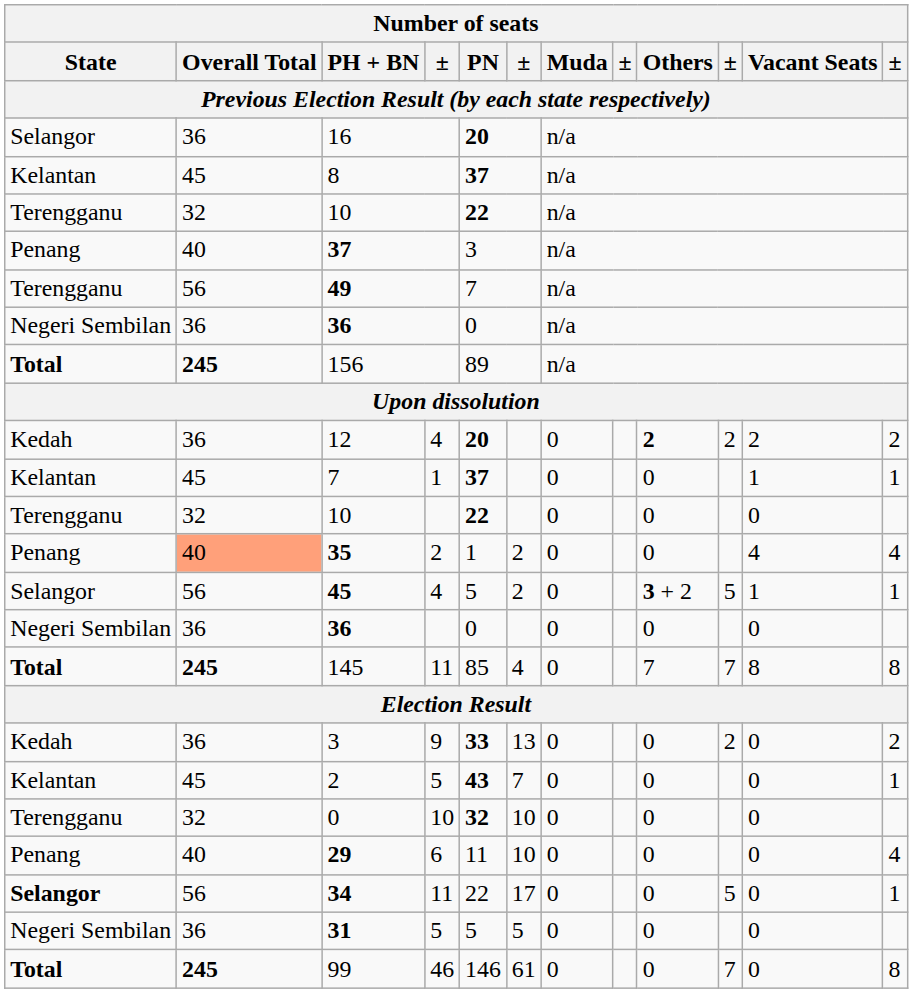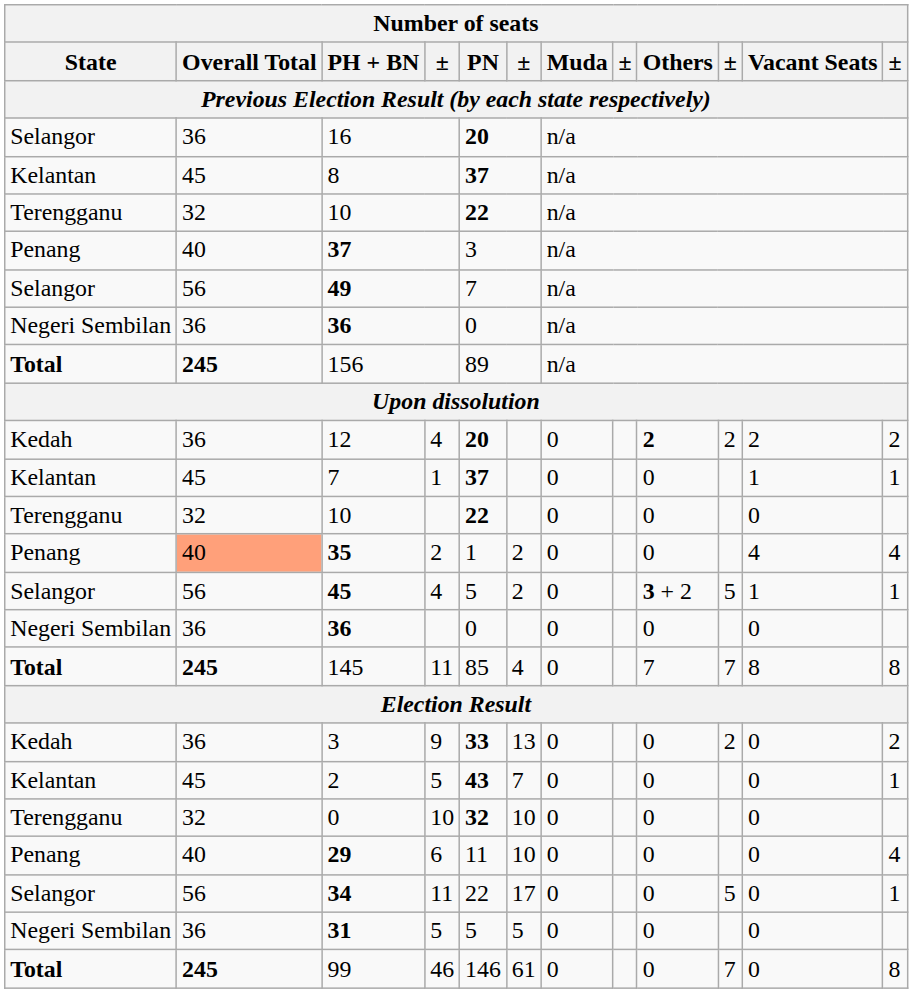49 | State: Terengganu -> Selangor
34 | State: bold -> normal
